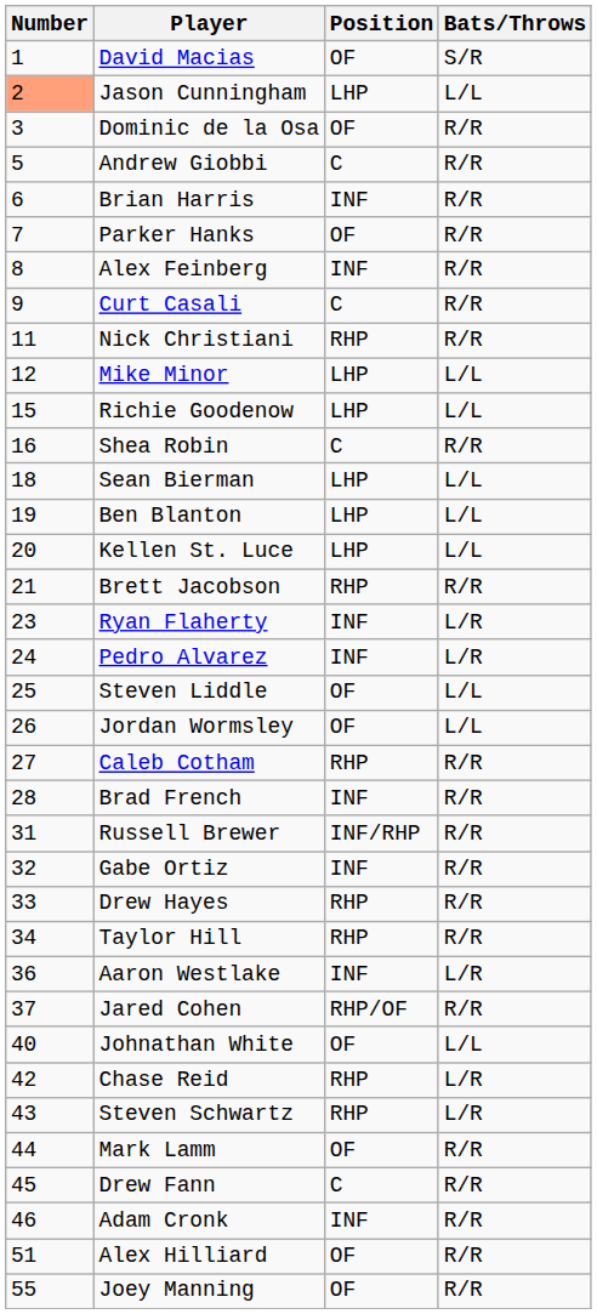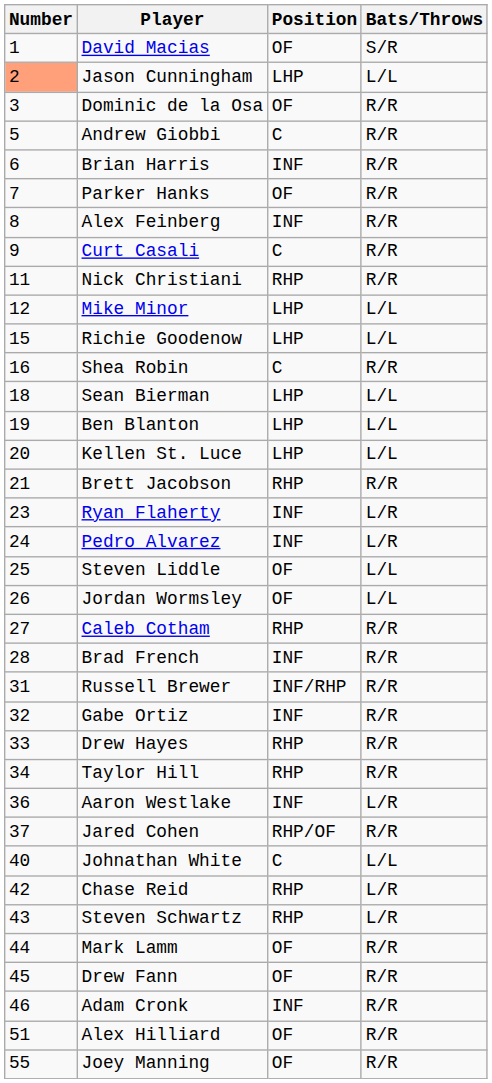Johnathan White | Position: OF -> C
Drew Fann | Position: C -> OF
